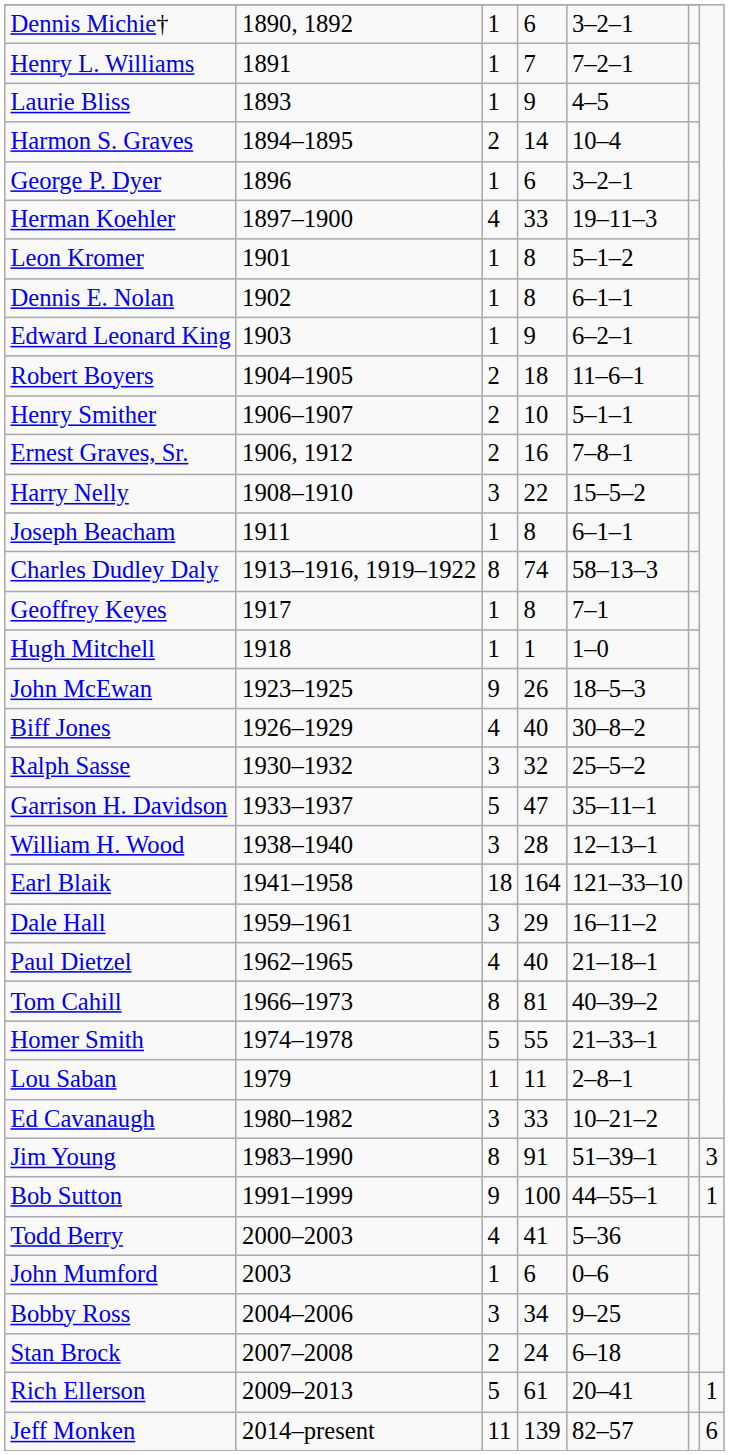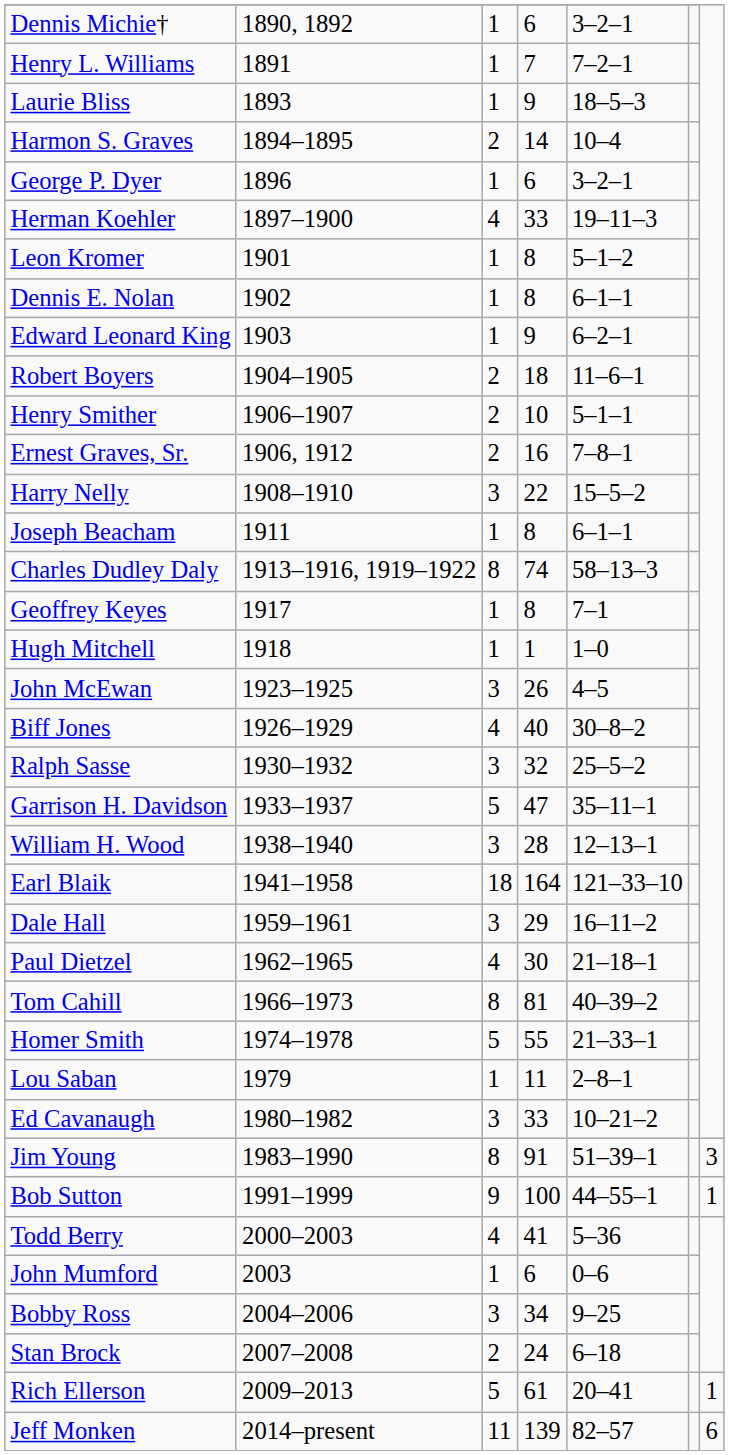Laurie Bliss | column 5: 4–5 -> 18–5–3
John McEwan | column 3: 9 -> 3
John McEwan | column 5: 18–5–3 -> 4–5
Paul Dietzel | column 4: 40 -> 30
